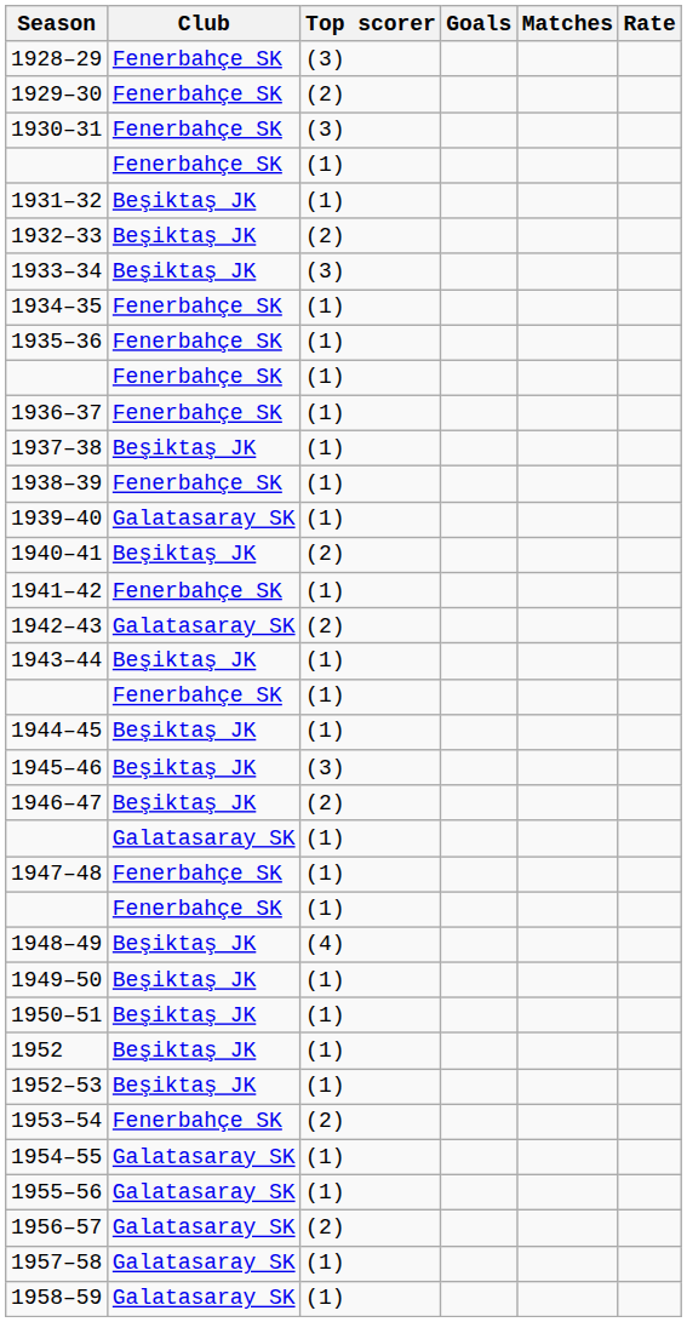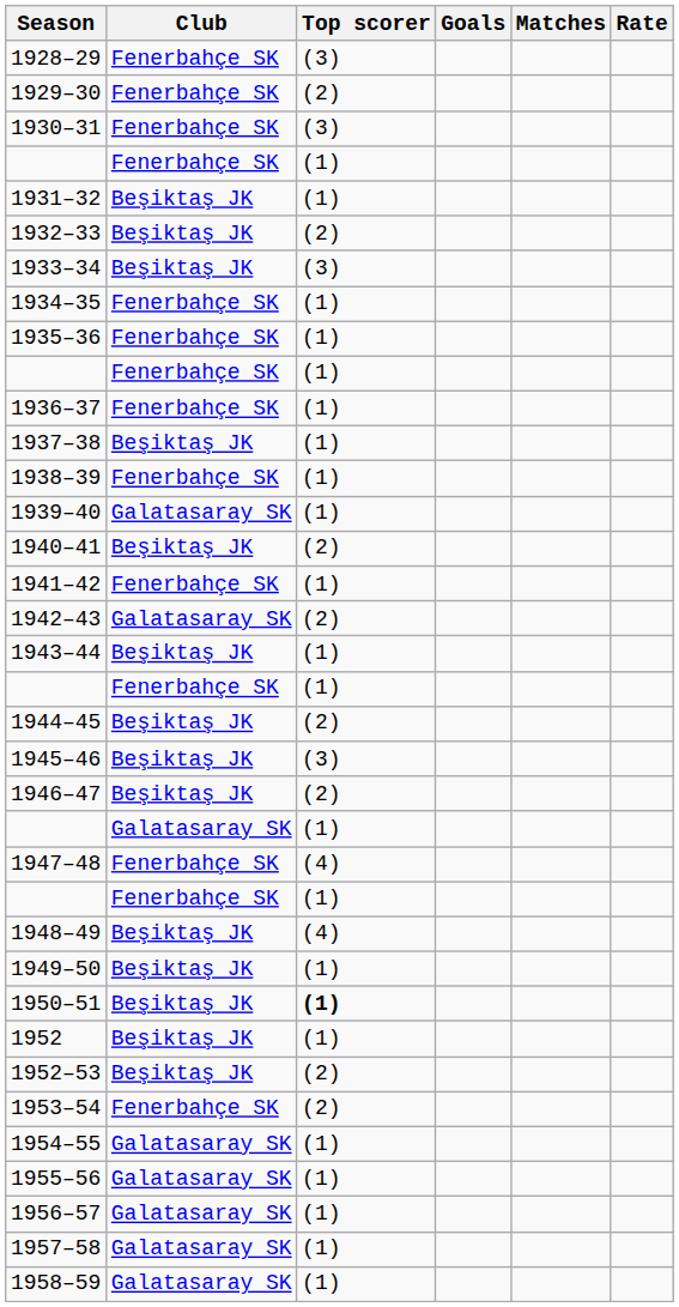1944–45 | Top scorer: (1) -> (2)
1947–48 | Top scorer: (1) -> (4)
1950–51 | Top scorer: normal -> bold
1952–53 | Top scorer: (1) -> (2)
1956–57 | Top scorer: (2) -> (1)
